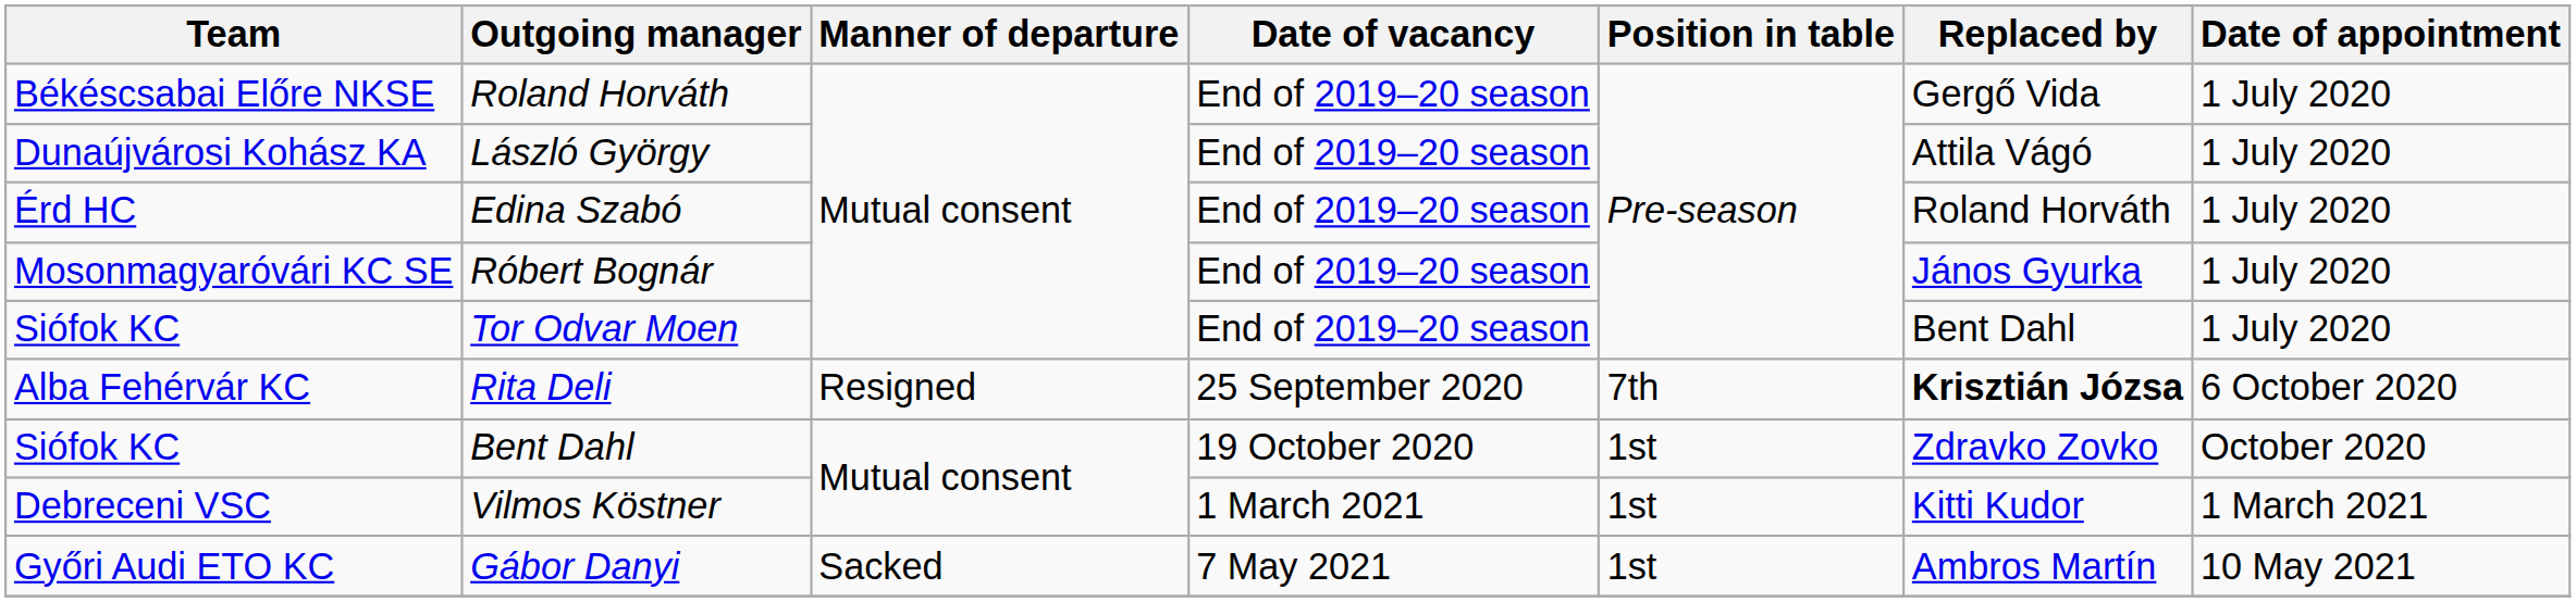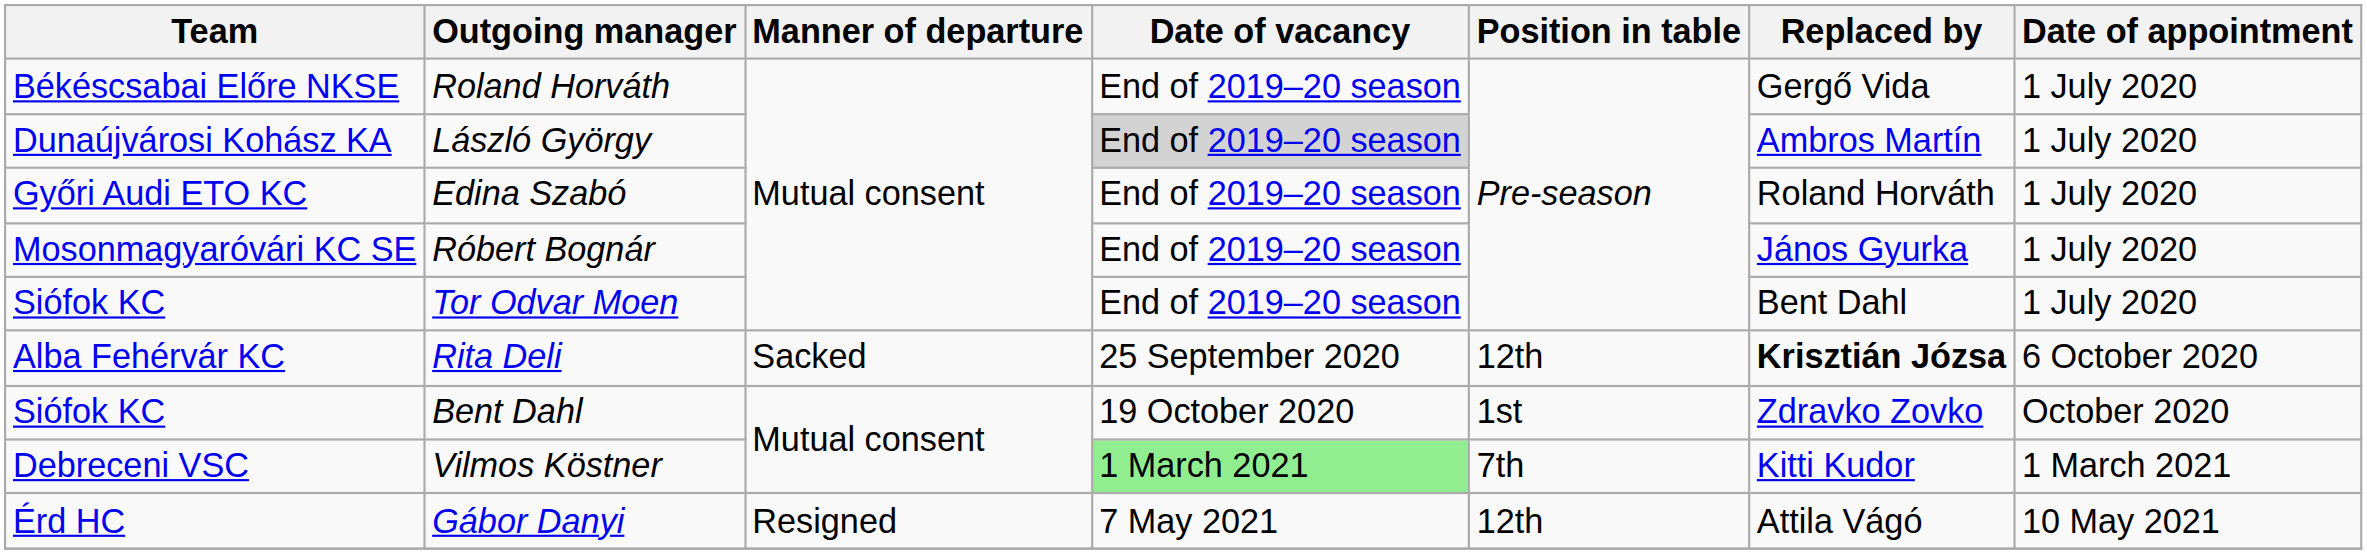László György | Date of vacancy: no background -> lightgrey background
László György | Replaced by: Attila Vágó -> Ambros Martín
Edina Szabó | Team: Érd HC -> Győri Audi ETO KC
Rita Deli | Manner of departure: Resigned -> Sacked
Rita Deli | Position in table: 7th -> 12th
Vilmos Köstner | Date of vacancy: no background -> lightgreen background
Vilmos Köstner | Position in table: 1st -> 7th
Gábor Danyi | Team: Győri Audi ETO KC -> Érd HC
Gábor Danyi | Manner of departure: Sacked -> Resigned
Gábor Danyi | Position in table: 1st -> 12th
Gábor Danyi | Replaced by: Ambros Martín -> Attila Vágó
